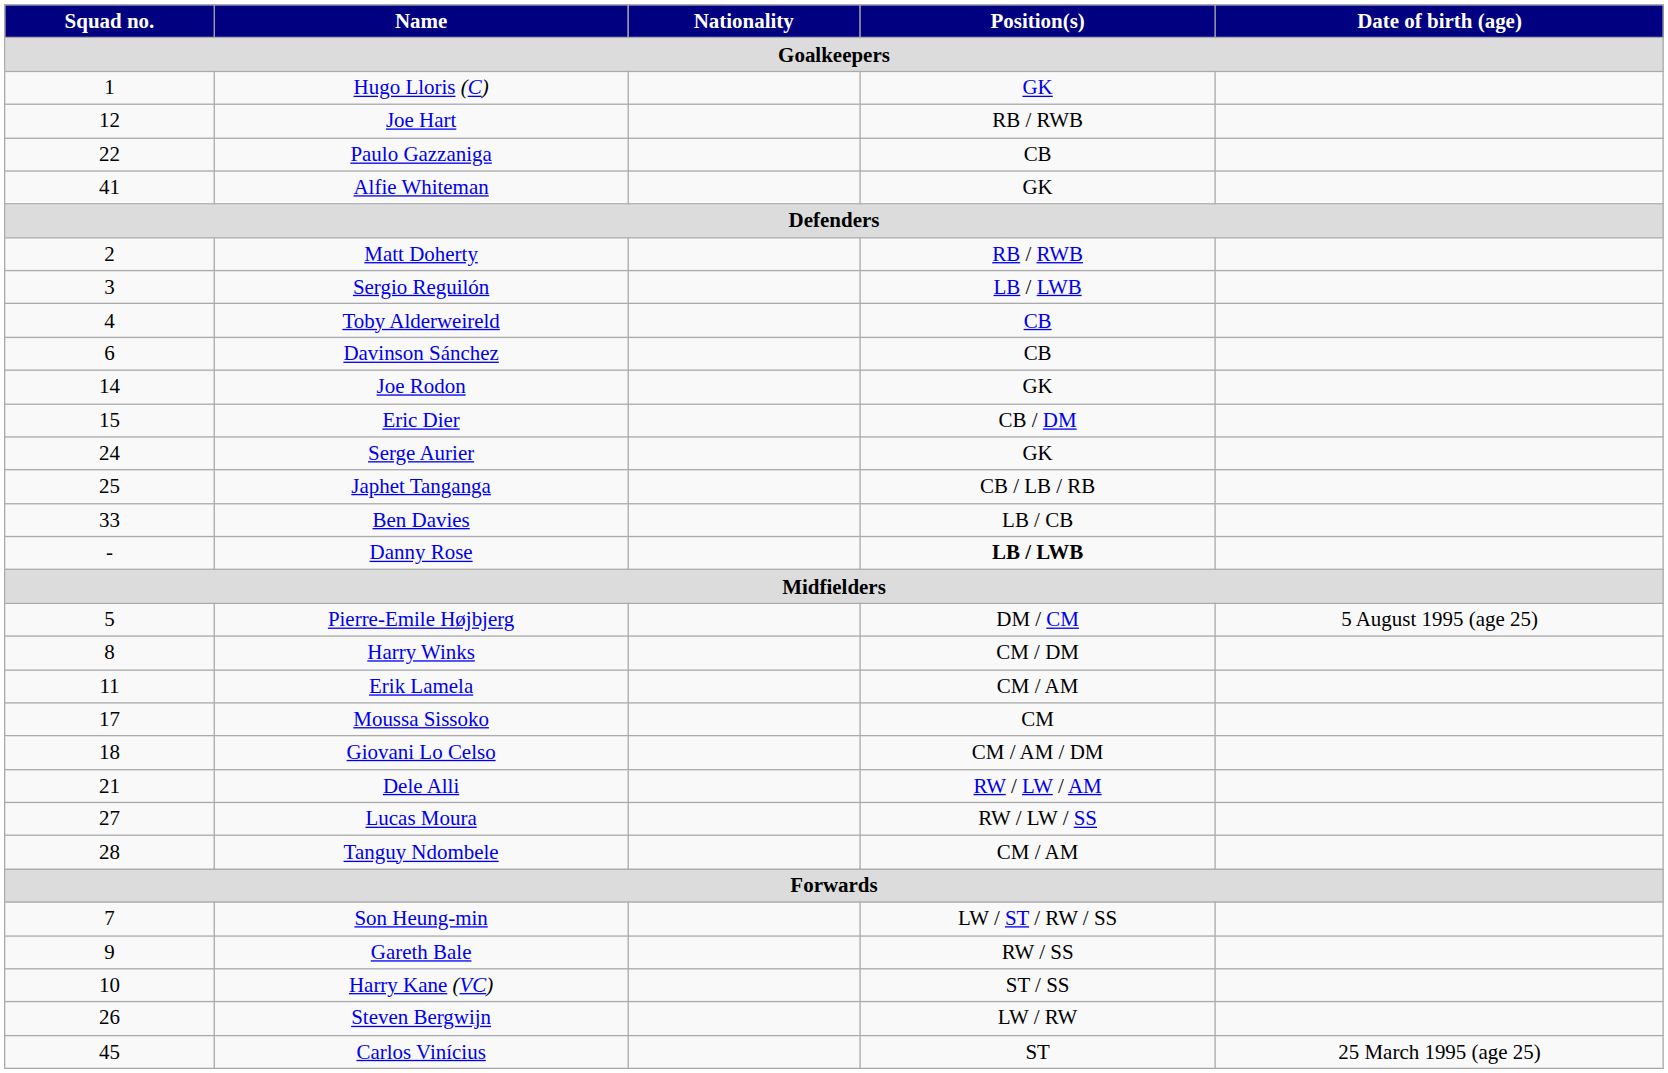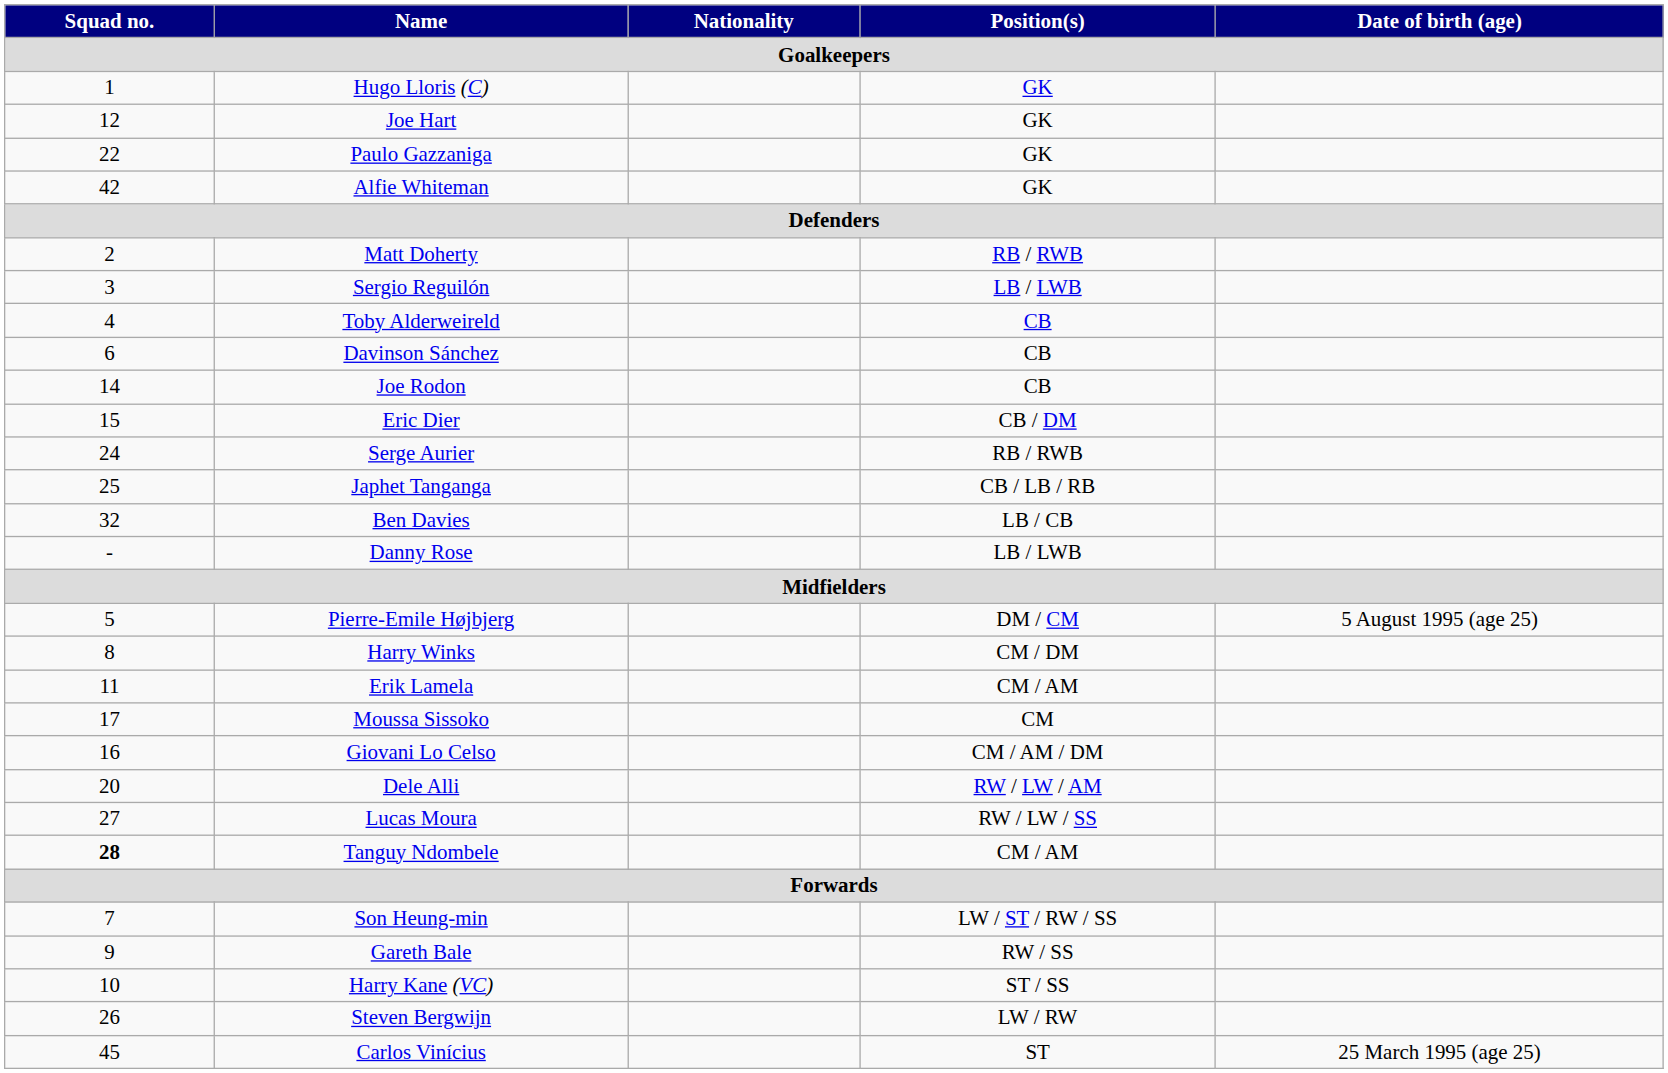Joe Hart | Position(s) / Goalkeepers: RB / RWB -> GK
Paulo Gazzaniga | Position(s) / Goalkeepers: CB -> GK
Alfie Whiteman | Squad no. / Goalkeepers: 41 -> 42
Joe Rodon | Position(s) / Goalkeepers: GK -> CB
Serge Aurier | Position(s) / Goalkeepers: GK -> RB / RWB
Ben Davies | Squad no. / Goalkeepers: 33 -> 32
Danny Rose | Position(s) / Goalkeepers: bold -> normal
Giovani Lo Celso | Squad no. / Goalkeepers: 18 -> 16
Dele Alli | Squad no. / Goalkeepers: 21 -> 20
Tanguy Ndombele | Squad no. / Goalkeepers: normal -> bold
